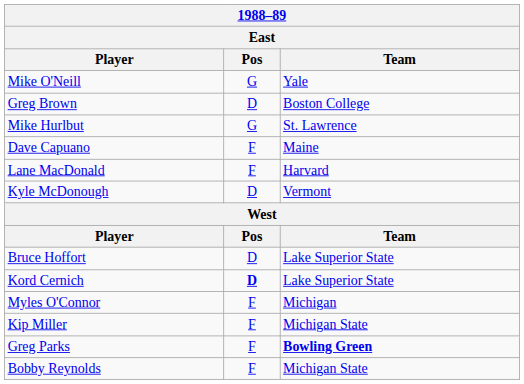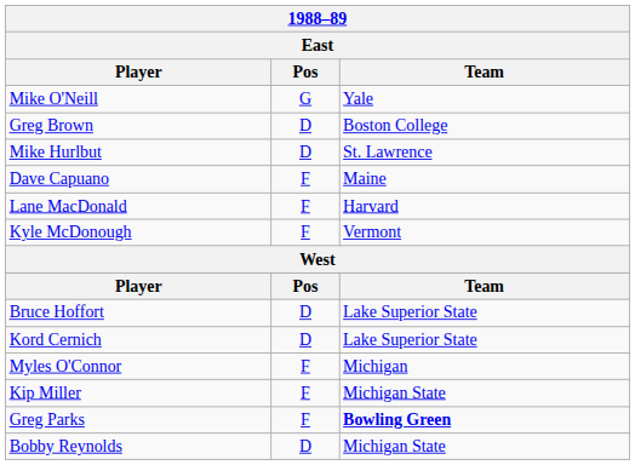Mike Hurlbut | Pos: G -> D
Kyle McDonough | Pos: D -> F
Kord Cernich | Pos: bold -> normal
Bobby Reynolds | Pos: F -> D
